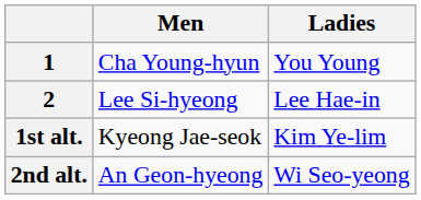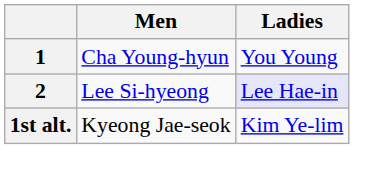2 | Ladies: no background -> lavender background
- row: 2nd alt. | An Geon-hyeong | Wi Seo-yeong
